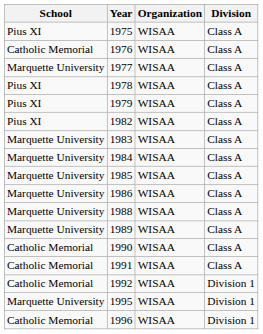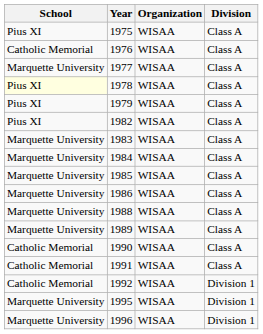1978 | School: no background -> lightyellow background
1996 | School: Catholic Memorial -> Marquette University
